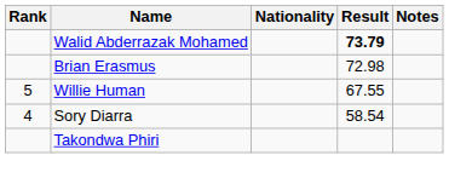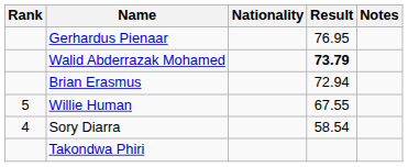+ row: Gerhardus Pienaar | 76.95
Brian Erasmus | Result: 72.98 -> 72.94
